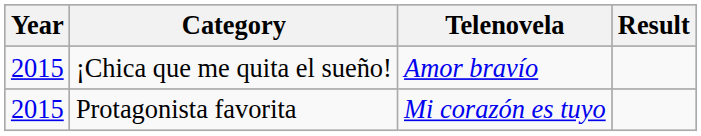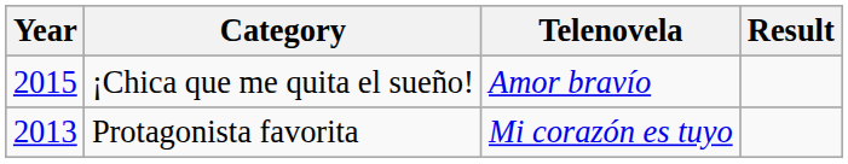Protagonista favorita | Year: 2015 -> 2013
